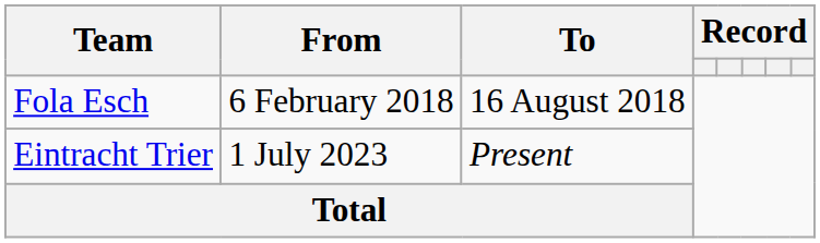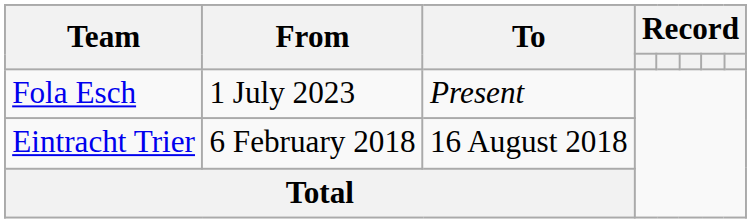Fola Esch | From: 6 February 2018 -> 1 July 2023
Fola Esch | To: 16 August 2018 -> Present
Eintracht Trier | From: 1 July 2023 -> 6 February 2018
Eintracht Trier | To: Present -> 16 August 2018
